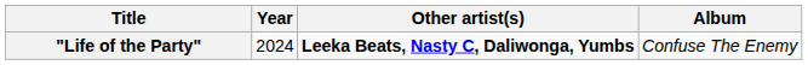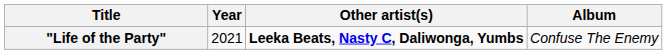"Life of the Party" | Year: 2024 -> 2021
